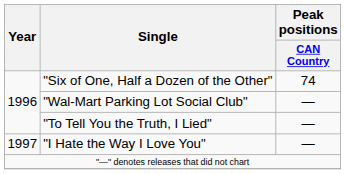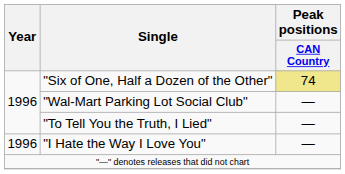"Six of One, Half a Dozen of the Other" | Peak positions / CAN Country: no background -> khaki background
"I Hate the Way I Love You" | Year: 1997 -> 1996
